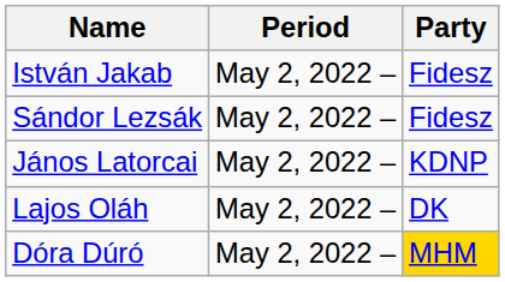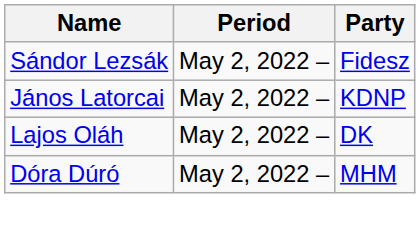- row: István Jakab | May 2, 2022 – | Fidesz
Dóra Dúró | Party: gold background -> no background
